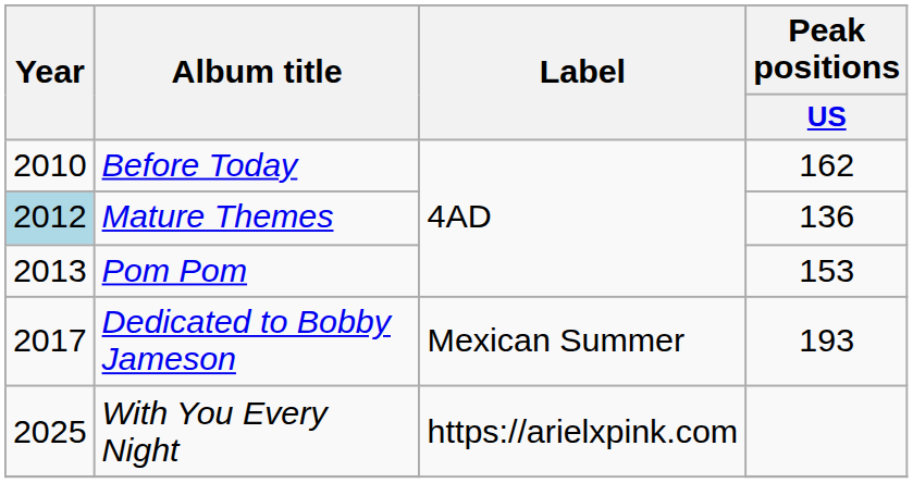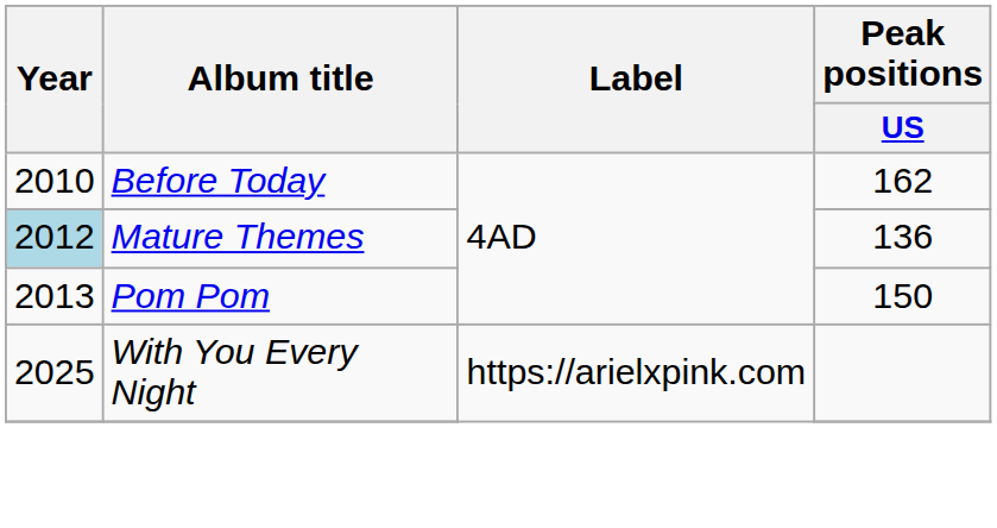Pom Pom | Peak positions / US: 153 -> 150
- row: 2017 | Dedicated to Bobby Jameson | Mexican Summer | 193
